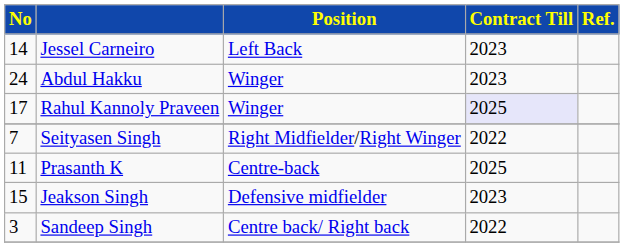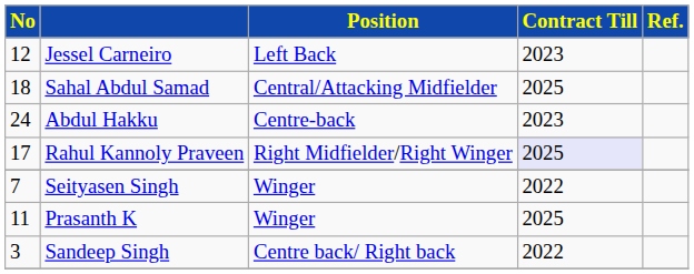Jessel Carneiro | No: 14 -> 12
+ row: 18 | Sahal Abdul Samad | Central/Attacking Midfielder | 2025
Abdul Hakku | Position: Winger -> Centre-back
Rahul Kannoly Praveen | Position: Winger -> Right Midfielder/Right Winger
Seityasen Singh | Position: Right Midfielder/Right Winger -> Winger
Prasanth K | Position: Centre-back -> Winger
- row: 15 | Jeakson Singh | Defensive midfielder | 2023
